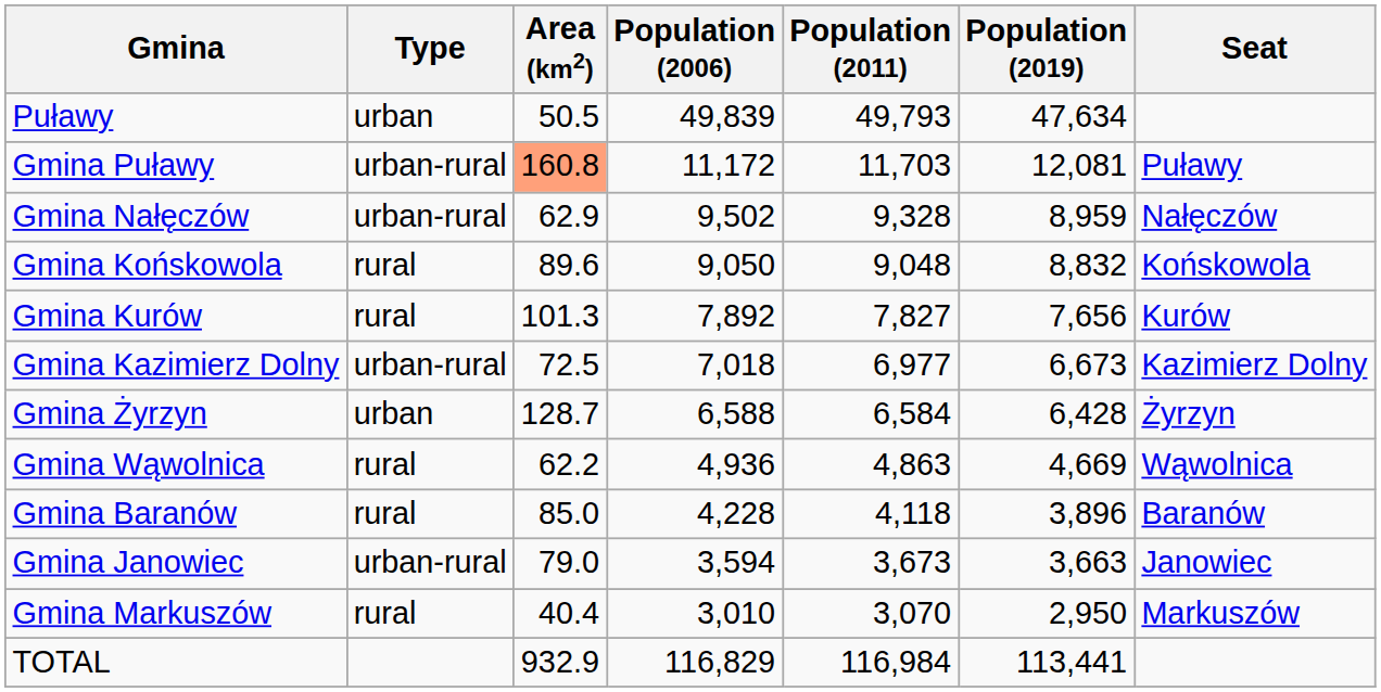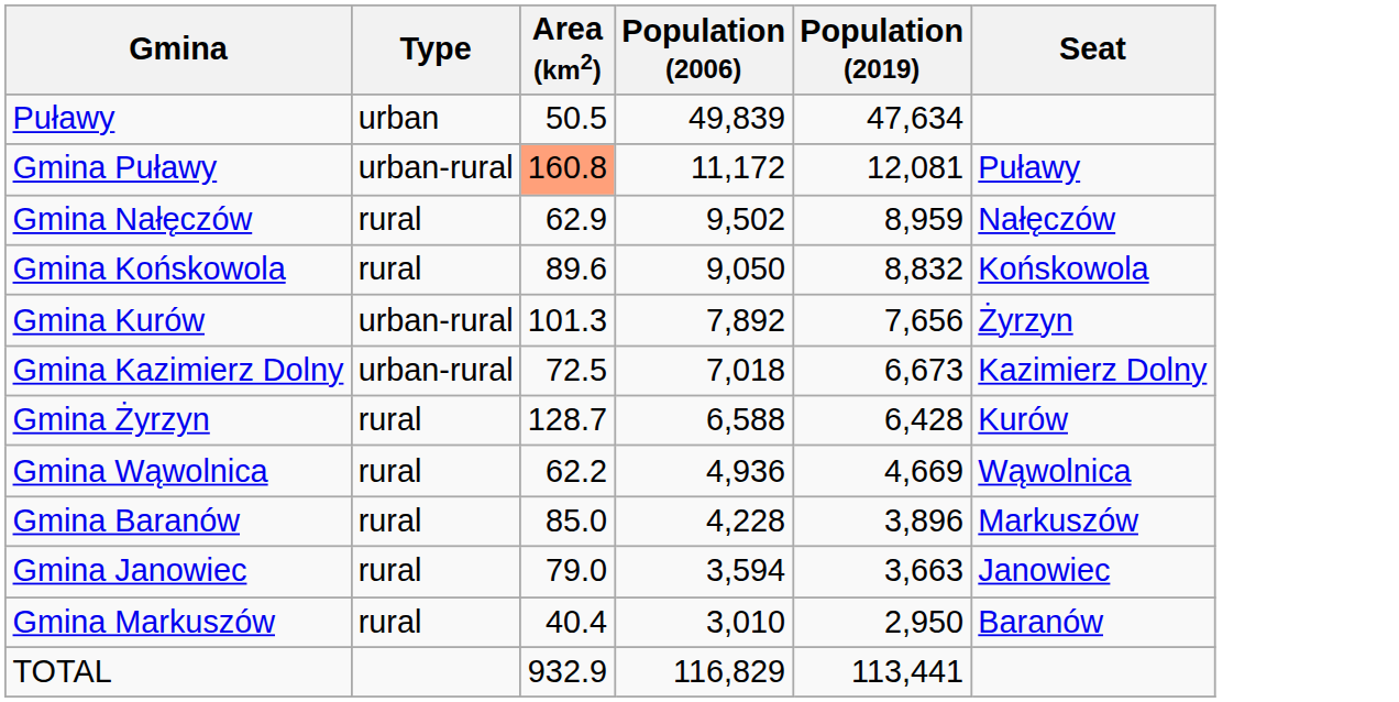- column: Population (2011) | 49,793 | 11,703 | 9,328 | 9,048 | 7,827 | 6,977 | 6,584 | 4,863 | 4,118 | 3,673 | 3,070 | 116,984
Gmina Nałęczów | Type: urban-rural -> rural
Gmina Kurów | Type: rural -> urban-rural
Gmina Kurów | Seat: Kurów -> Żyrzyn
Gmina Żyrzyn | Type: urban -> rural
Gmina Żyrzyn | Seat: Żyrzyn -> Kurów
Gmina Baranów | Seat: Baranów -> Markuszów
Gmina Janowiec | Type: urban-rural -> rural
Gmina Markuszów | Seat: Markuszów -> Baranów
